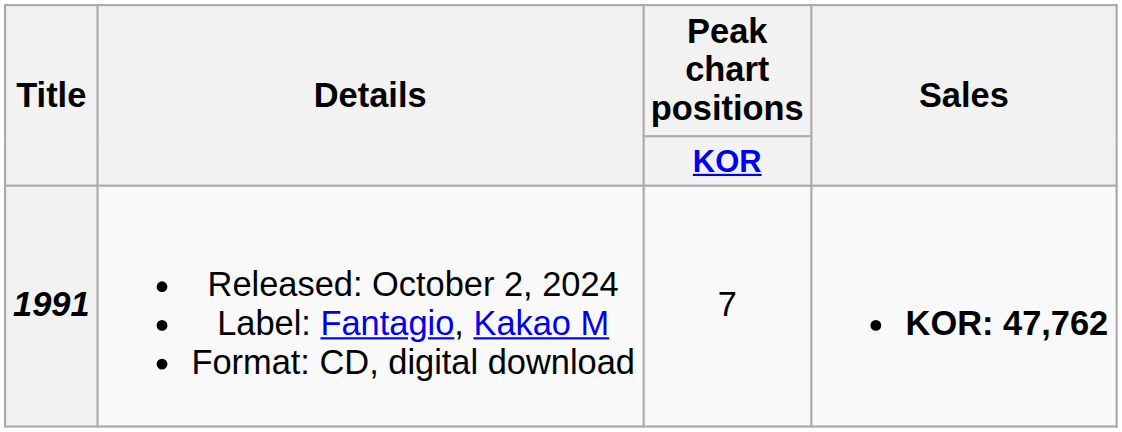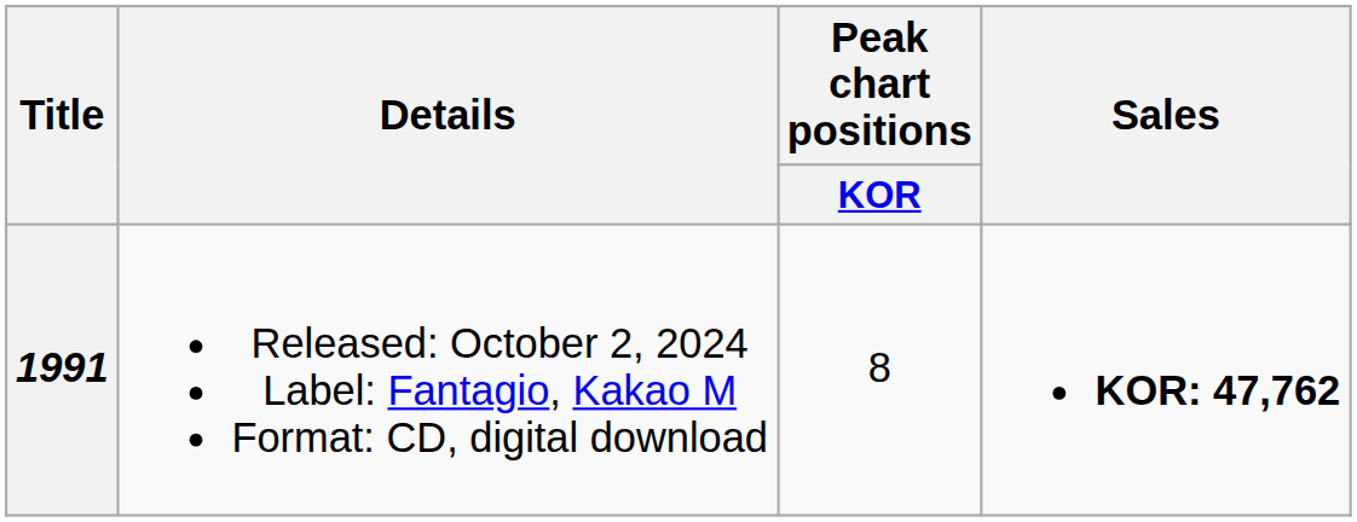1991 | Peak chart positions / KOR: 7 -> 8
